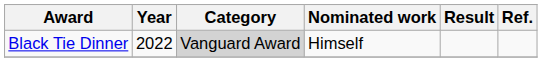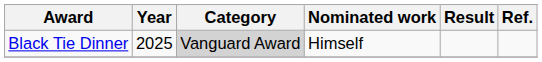Black Tie Dinner | Year: 2022 -> 2025
